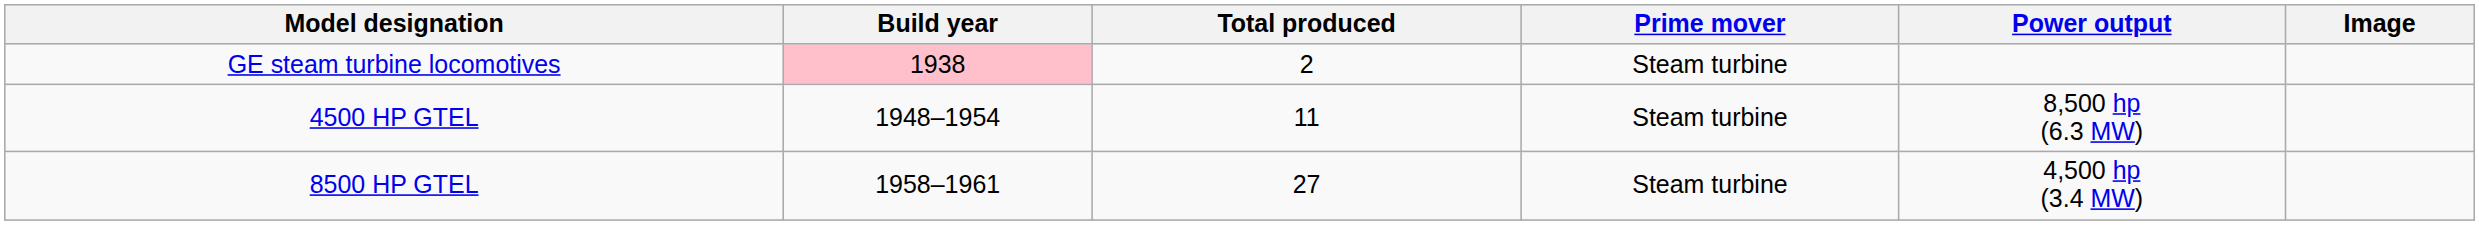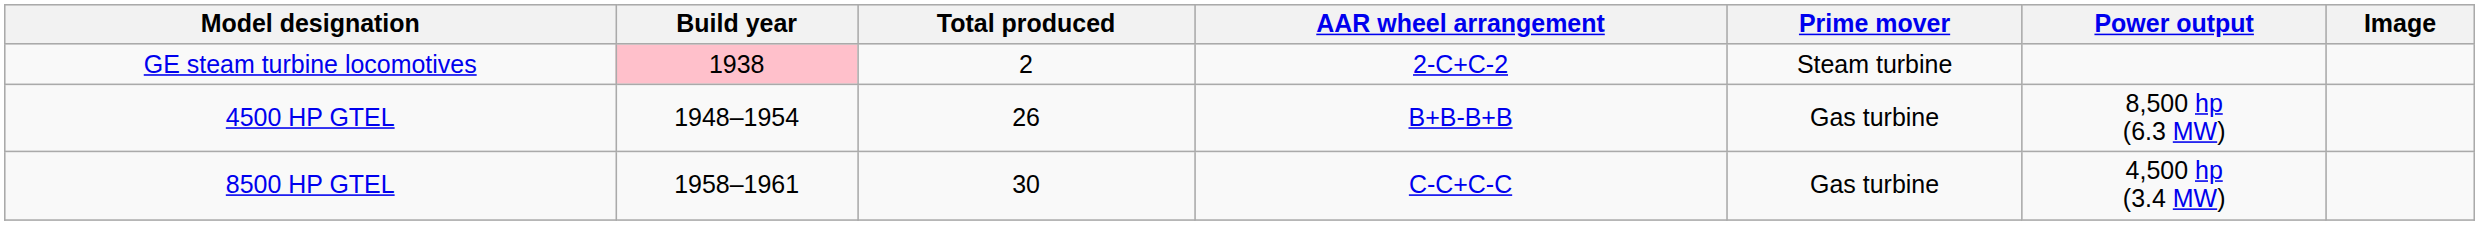+ column: AAR wheel arrangement | 2-C+C-2 | B+B-B+B | C-C+C-C
4500 HP GTEL | Total produced: 11 -> 26
4500 HP GTEL | Prime mover: Steam turbine -> Gas turbine
8500 HP GTEL | Total produced: 27 -> 30
8500 HP GTEL | Prime mover: Steam turbine -> Gas turbine
